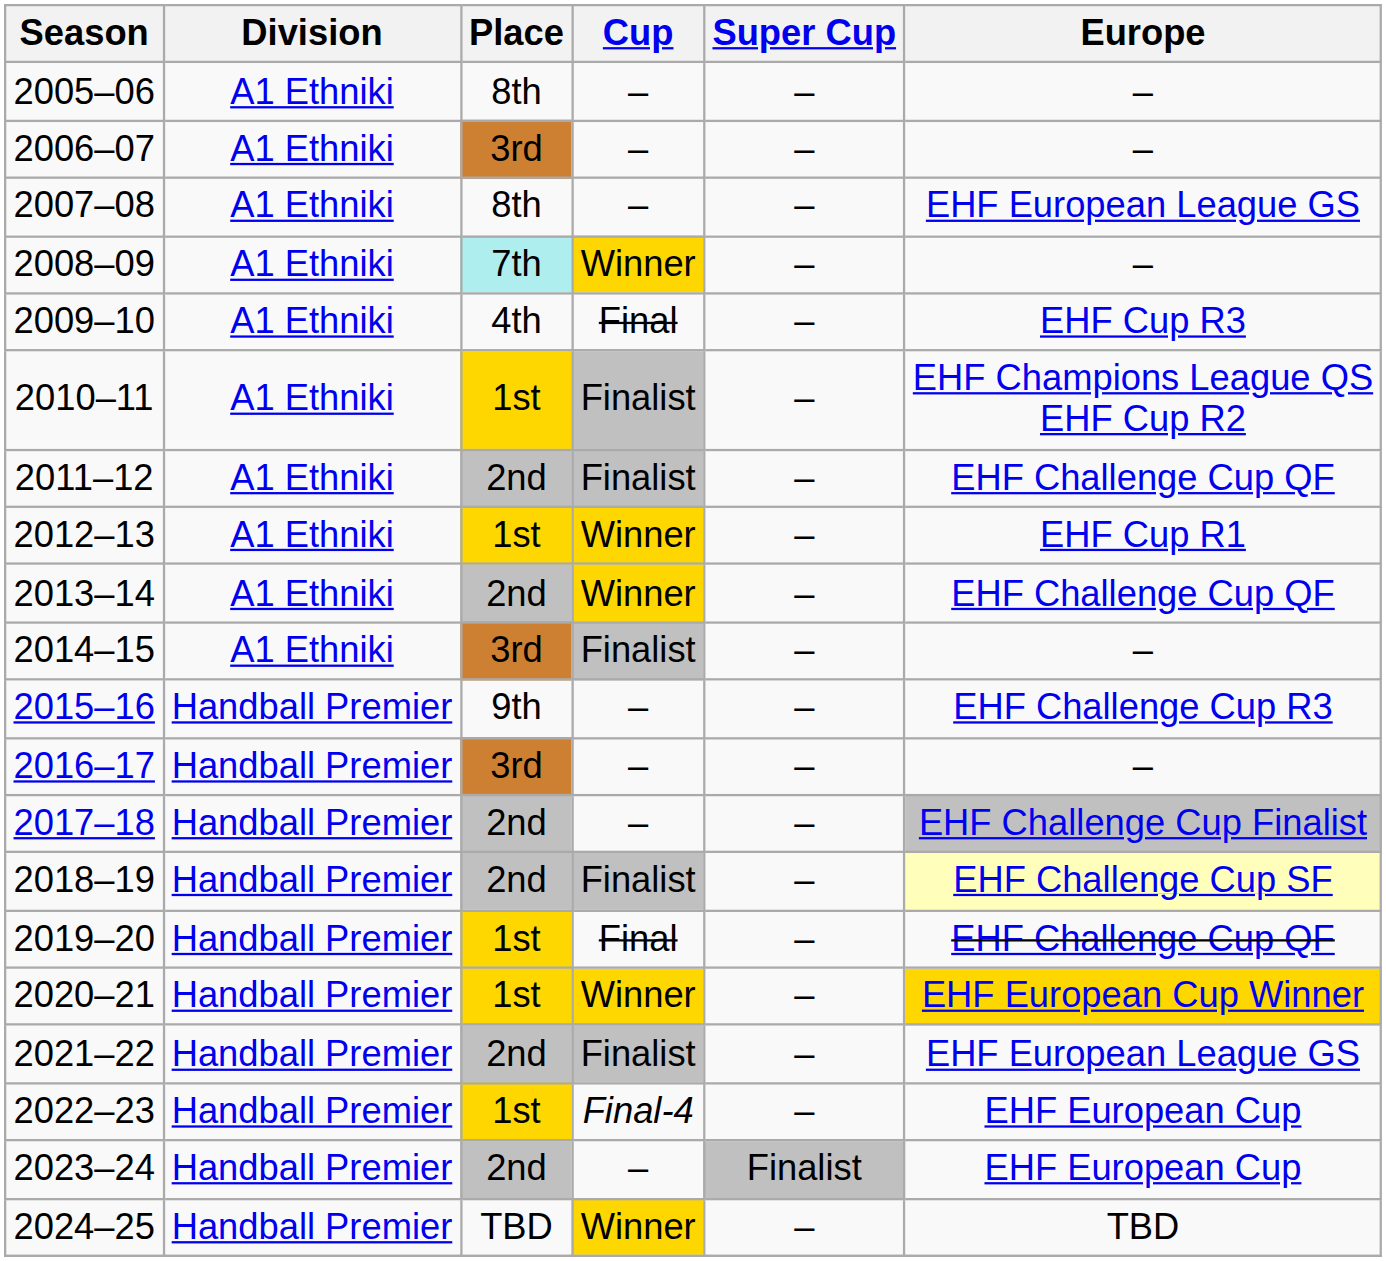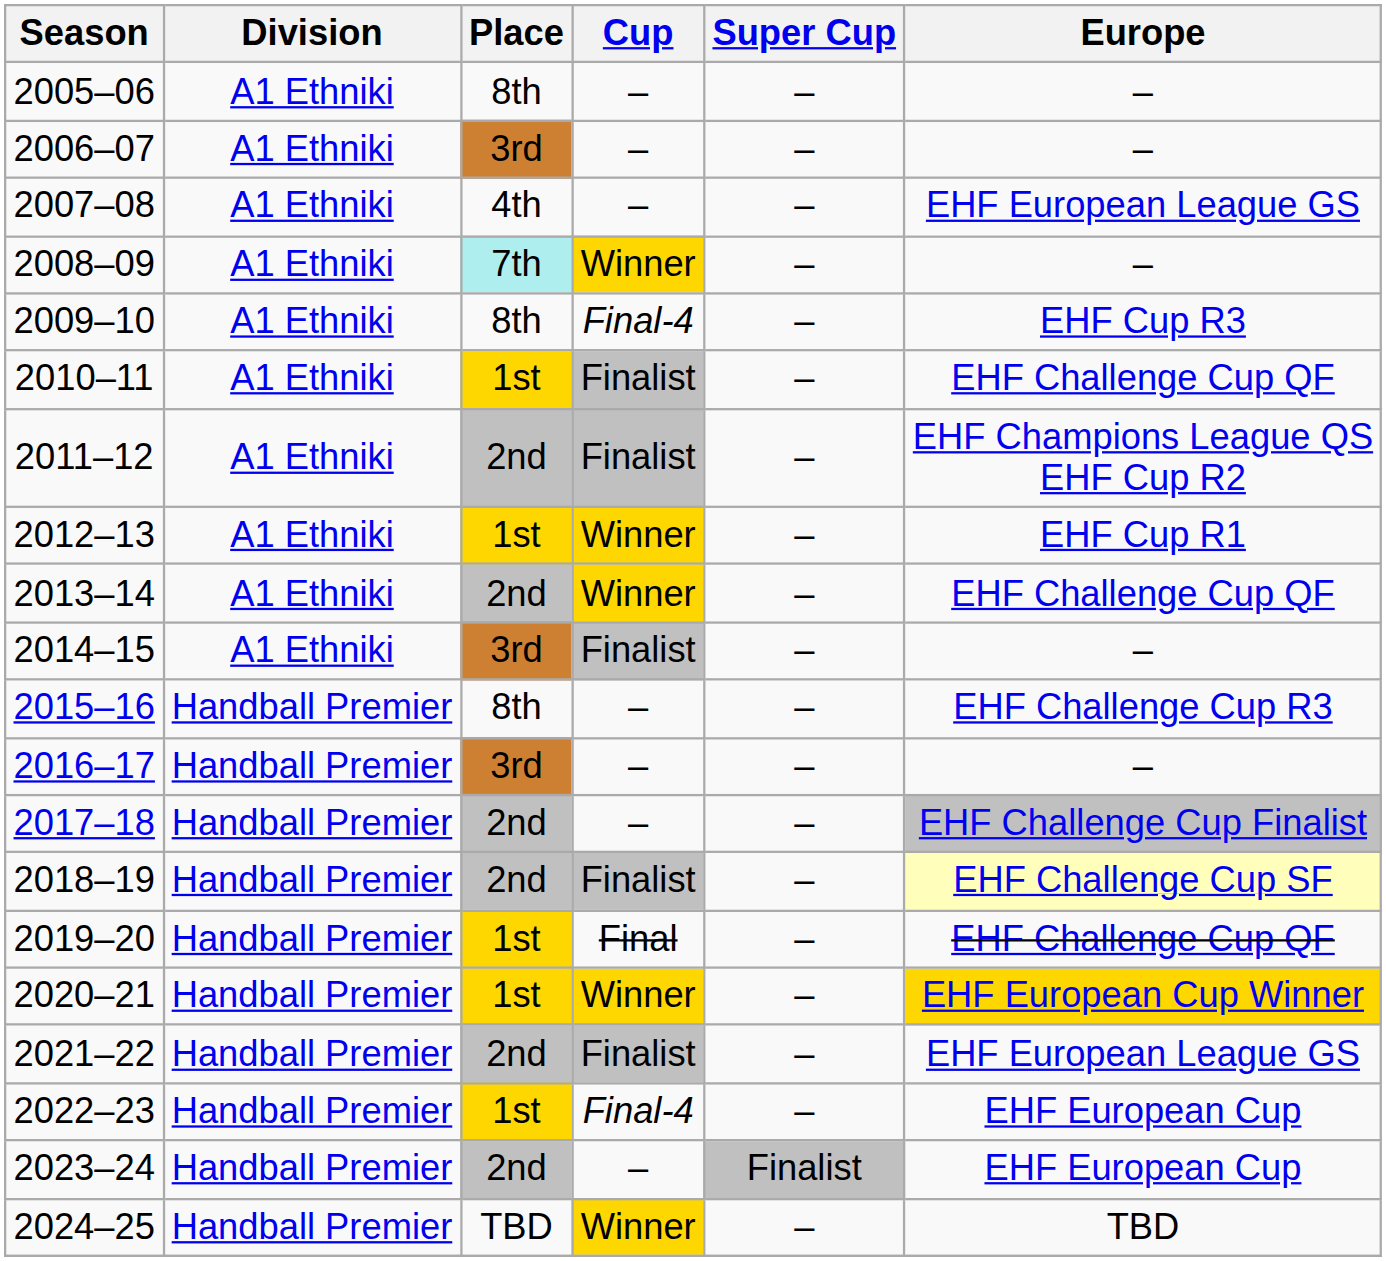2007–08 | Place: 8th -> 4th
2009–10 | Place: 4th -> 8th
2009–10 | Cup: Final -> Final-4
2010–11 | Europe: EHF Champions League QS EHF Cup R2 -> EHF Challenge Cup QF
2011–12 | Europe: EHF Challenge Cup QF -> EHF Champions League QS EHF Cup R2
2015–16 | Place: 9th -> 8th
